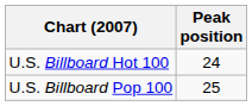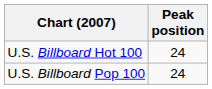U.S. Billboard Pop 100 | Peak position: 25 -> 24
